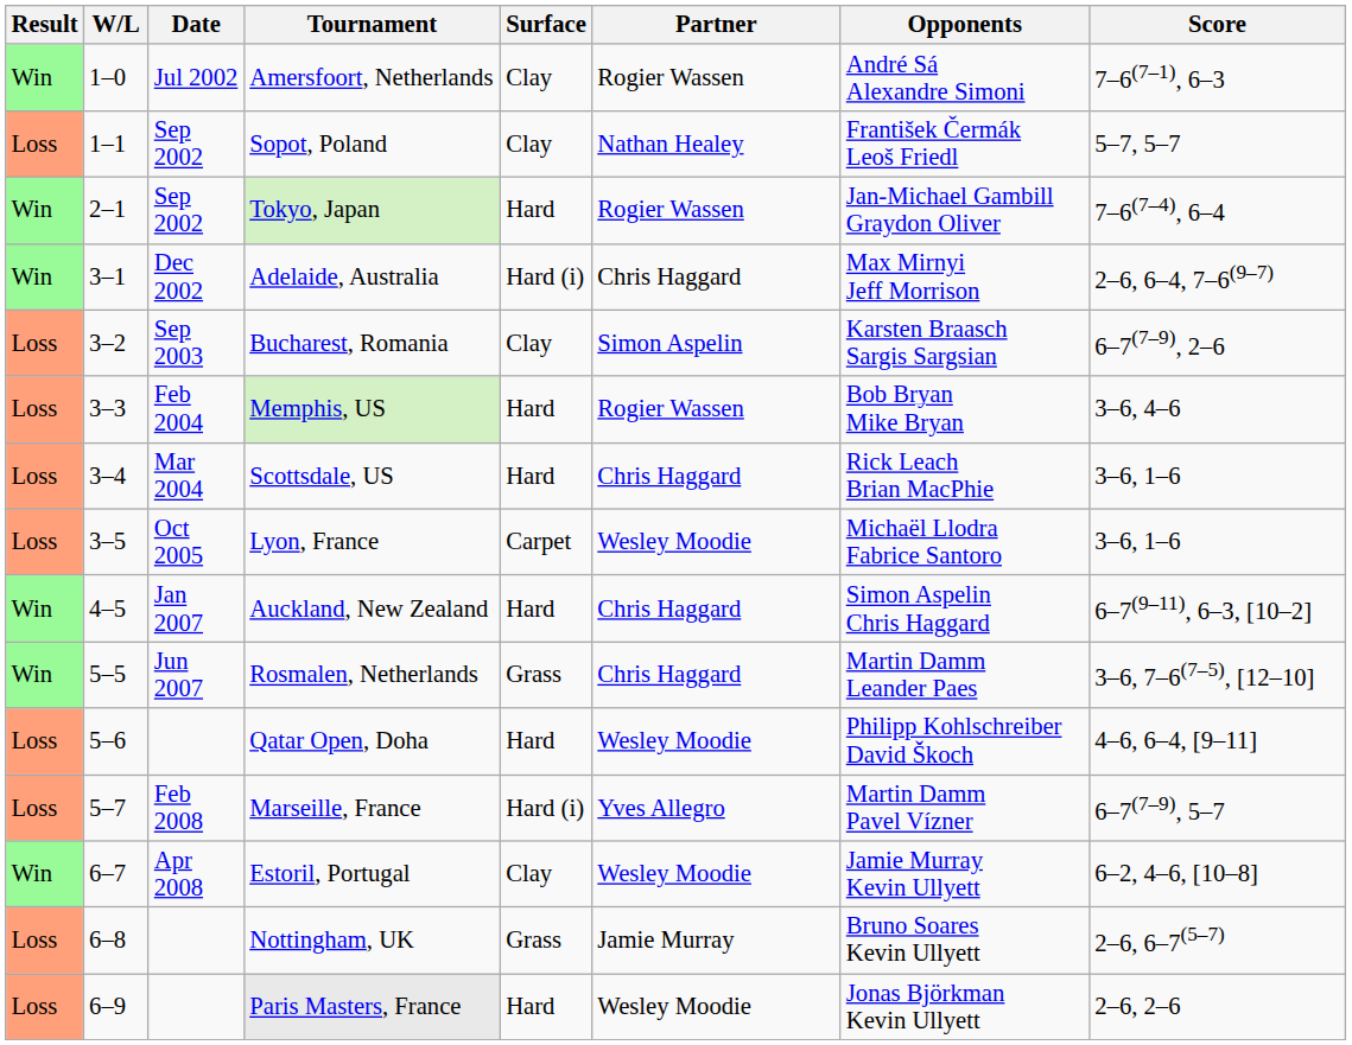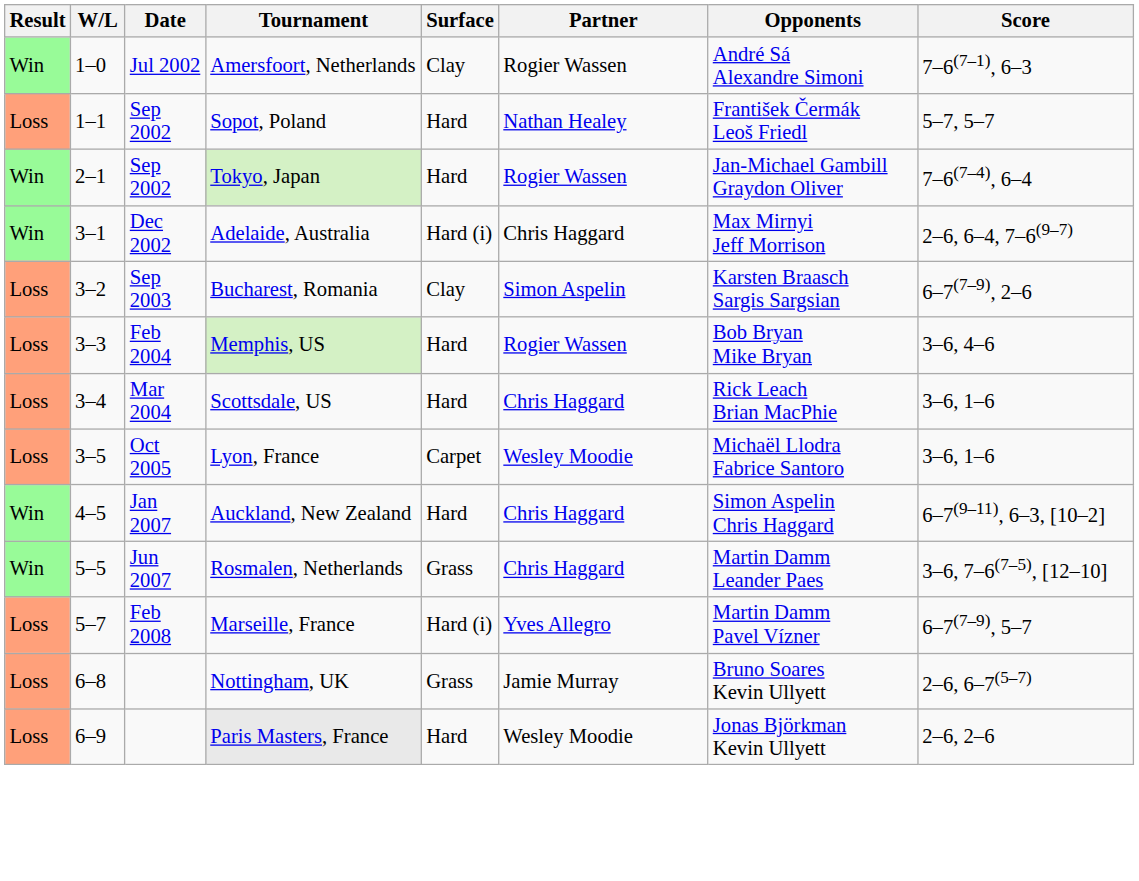Sopot, Poland | Surface: Clay -> Hard
- row: Loss | 5–6 | Qatar Open, Doha | Hard | Wesley Moodie | Philipp Kohlschreiber David Škoch | 4–6, 6–4, [9–11]
- row: Win | 6–7 | Apr 2008 | Estoril, Portugal | Clay | Wesley Moodie | Jamie Murray Kevin Ullyett | 6–2, 4–6, [10–8]
